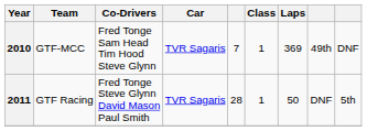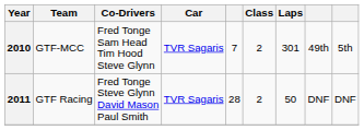2010 | Class: 1 -> 2
2010 | Laps: 369 -> 301
2010 | column 9: DNF -> 5th
2011 | Class: 1 -> 2
2011 | column 9: 5th -> DNF
